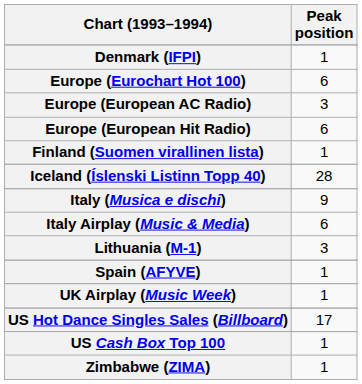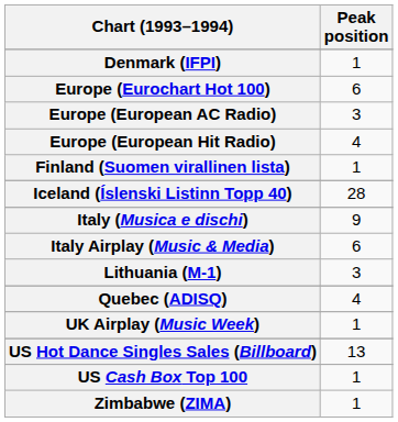Europe (European Hit Radio) | Peak position: 6 -> 4
+ row: Quebec (ADISQ) | 4
- row: Spain (AFYVE) | 1
US Hot Dance Singles Sales (Billboard) | Peak position: 17 -> 13
